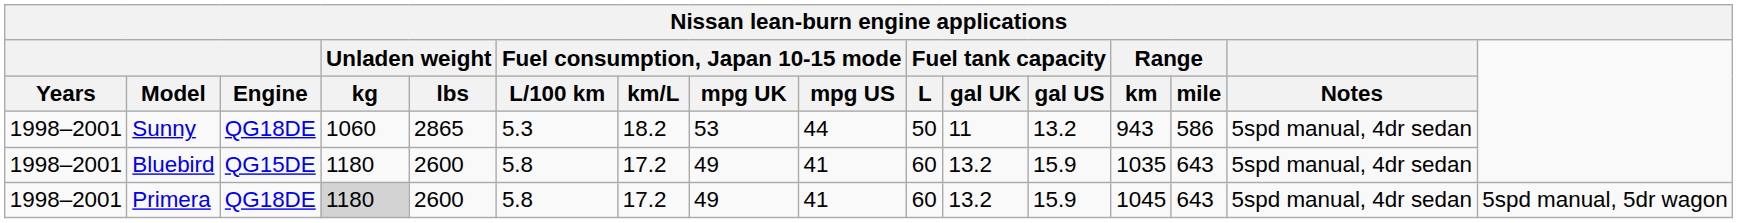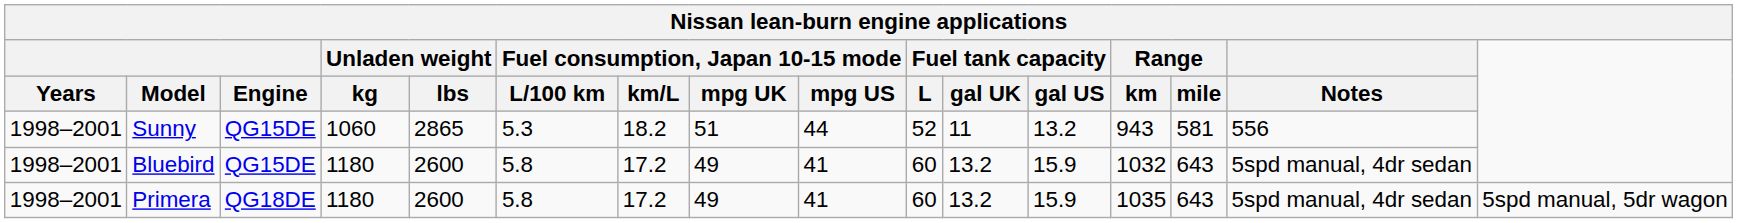Sunny | Engine: QG18DE -> QG15DE
Sunny | Fuel consumption, Japan 10-15 mode / mpg UK: 53 -> 51
Sunny | Fuel tank capacity / L: 50 -> 52
Sunny | Range / mile: 586 -> 581
Sunny | Notes: 5spd manual, 4dr sedan -> 556
Bluebird | Range / km: 1035 -> 1032
Primera | Unladen weight / kg: lightgrey background -> no background
Primera | Range / km: 1045 -> 1035
